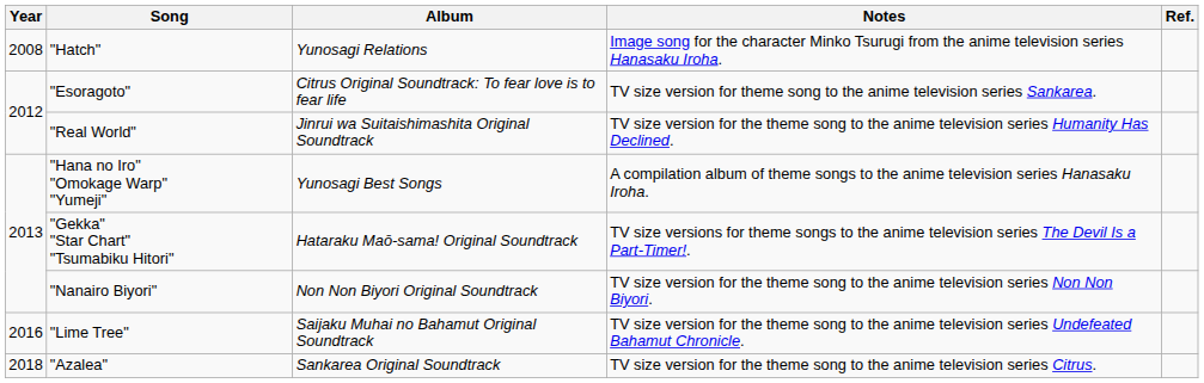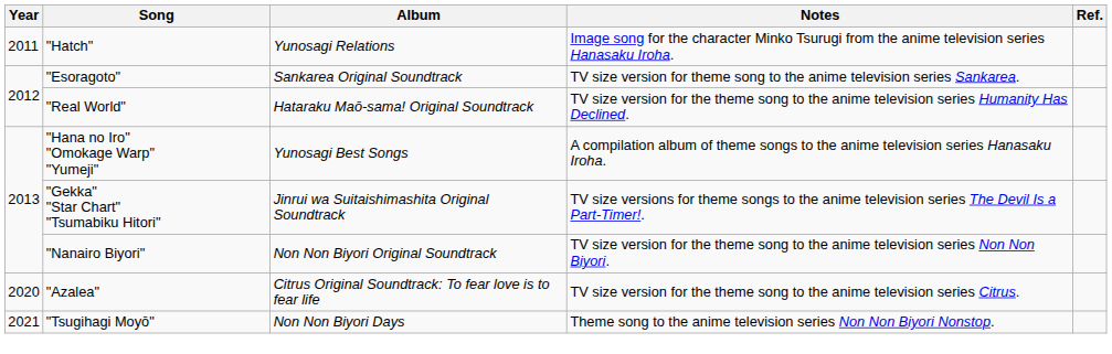"Hatch" | Year: 2008 -> 2011
"Esoragoto" | Album: Citrus Original Soundtrack: To fear love is to fear life -> Sankarea Original Soundtrack
"Real World" | Album: Jinrui wa Suitaishimashita Original Soundtrack -> Hataraku Maō-sama! Original Soundtrack
"Gekka" "Star Chart" "Tsumabiku Hitori" | Album: Hataraku Maō-sama! Original Soundtrack -> Jinrui wa Suitaishimashita Original Soundtrack
- row: 2016 | "Lime Tree" | Saijaku Muhai no Bahamut Original Soundtrack | TV size version for the theme song to the anime television series Undefeated Bahamut Chronicle.
"Azalea" | Year: 2018 -> 2020
"Azalea" | Album: Sankarea Original Soundtrack -> Citrus Original Soundtrack: To fear love is to fear life
+ row: 2021 | "Tsugihagi Moyō" | Non Non Biyori Days | Theme song to the anime television series Non Non Biyori Nonstop.
